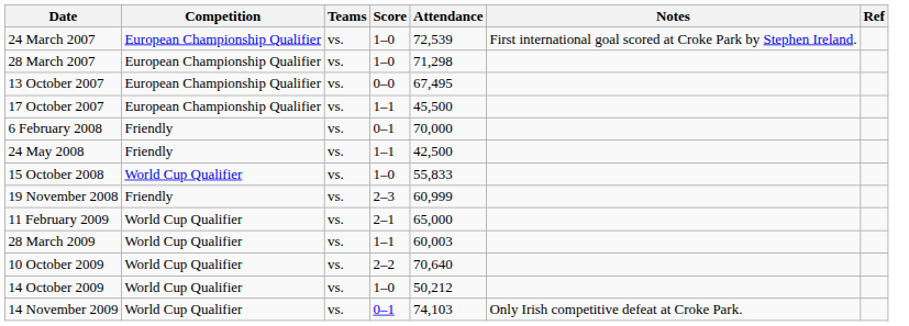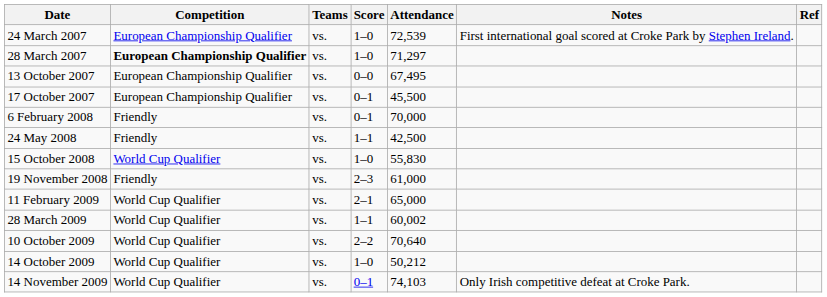28 March 2007 | Competition: normal -> bold
28 March 2007 | Attendance: 71,298 -> 71,297
17 October 2007 | Score: 1–1 -> 0–1
15 October 2008 | Attendance: 55,833 -> 55,830
19 November 2008 | Attendance: 60,999 -> 61,000
28 March 2009 | Attendance: 60,003 -> 60,002
